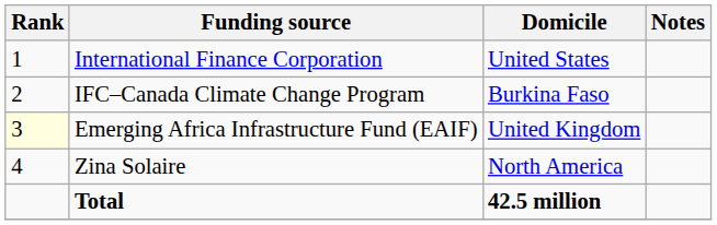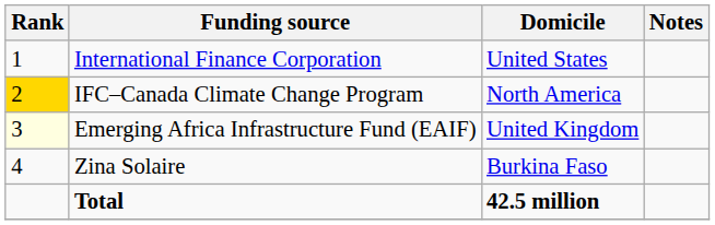IFC–Canada Climate Change Program | Rank: no background -> gold background
IFC–Canada Climate Change Program | Domicile: Burkina Faso -> North America
Zina Solaire | Domicile: North America -> Burkina Faso
